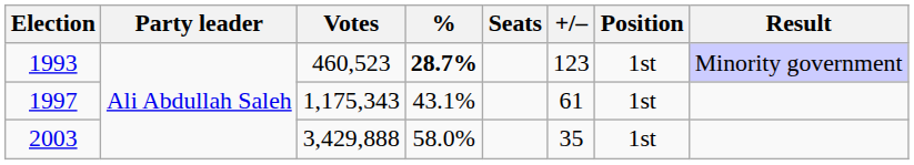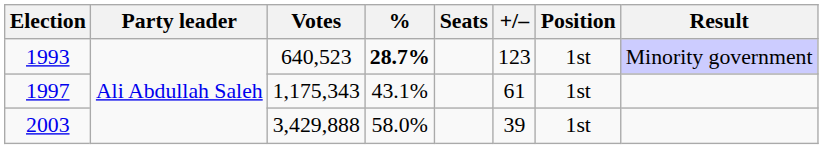1993 | Votes: 460,523 -> 640,523
2003 | +/–: 35 -> 39
